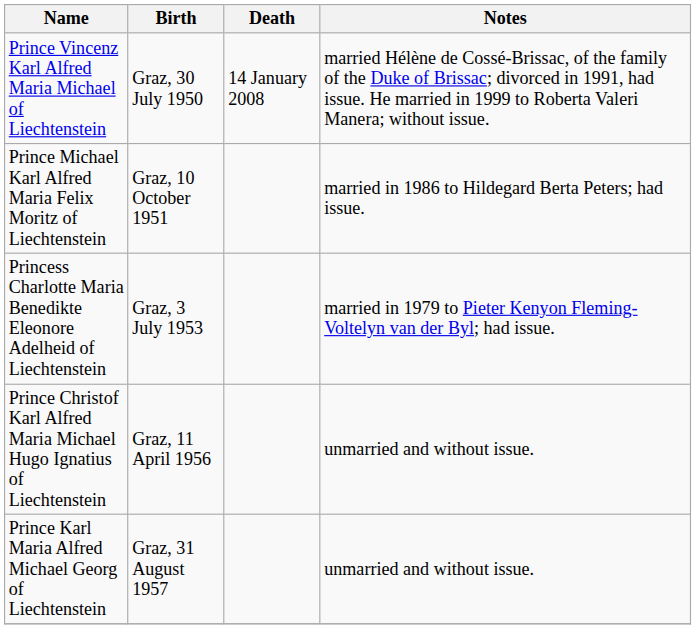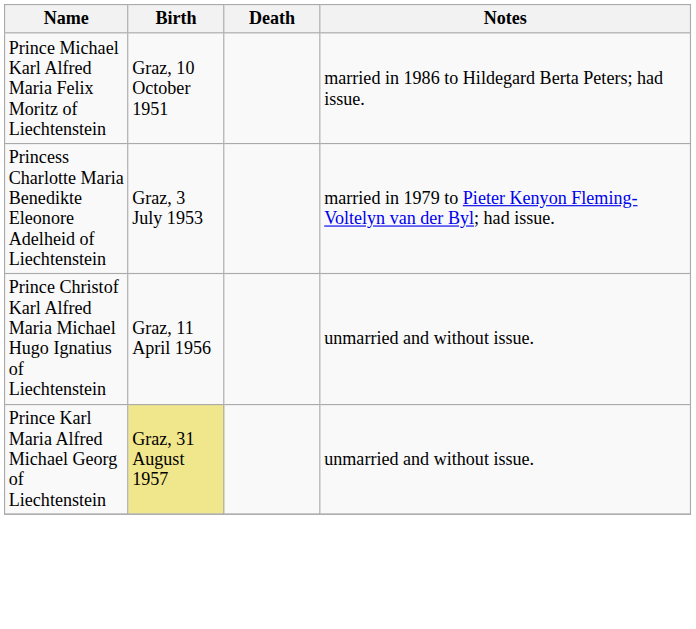- row: Prince Vincenz Karl Alfred Maria Michael of Liechtenstein | Graz, 30 July 1950 | 14 January 2008 | married Hélène de Cossé-Brissac, of the family of the Duke of Brissac; divorced in 1991, had issue. He married in 1999 to Roberta Valeri Manera; without issue.
Prince Karl Maria Alfred Michael Georg of Liechtenstein | Birth: no background -> khaki background
